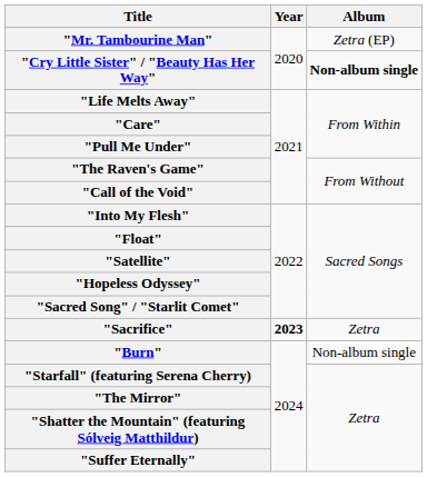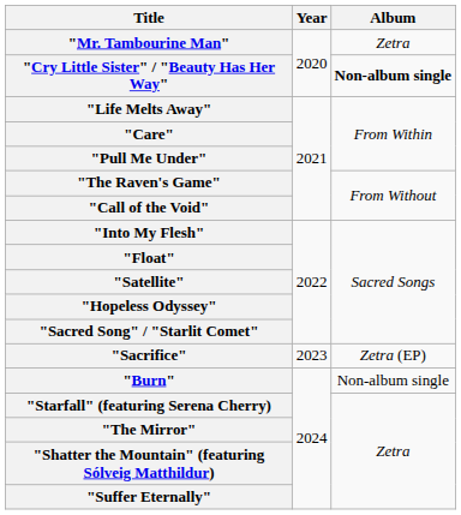"Mr. Tambourine Man" | Album: Zetra (EP) -> Zetra
"Sacrifice" | Year: bold -> normal
"Sacrifice" | Album: Zetra -> Zetra (EP)
